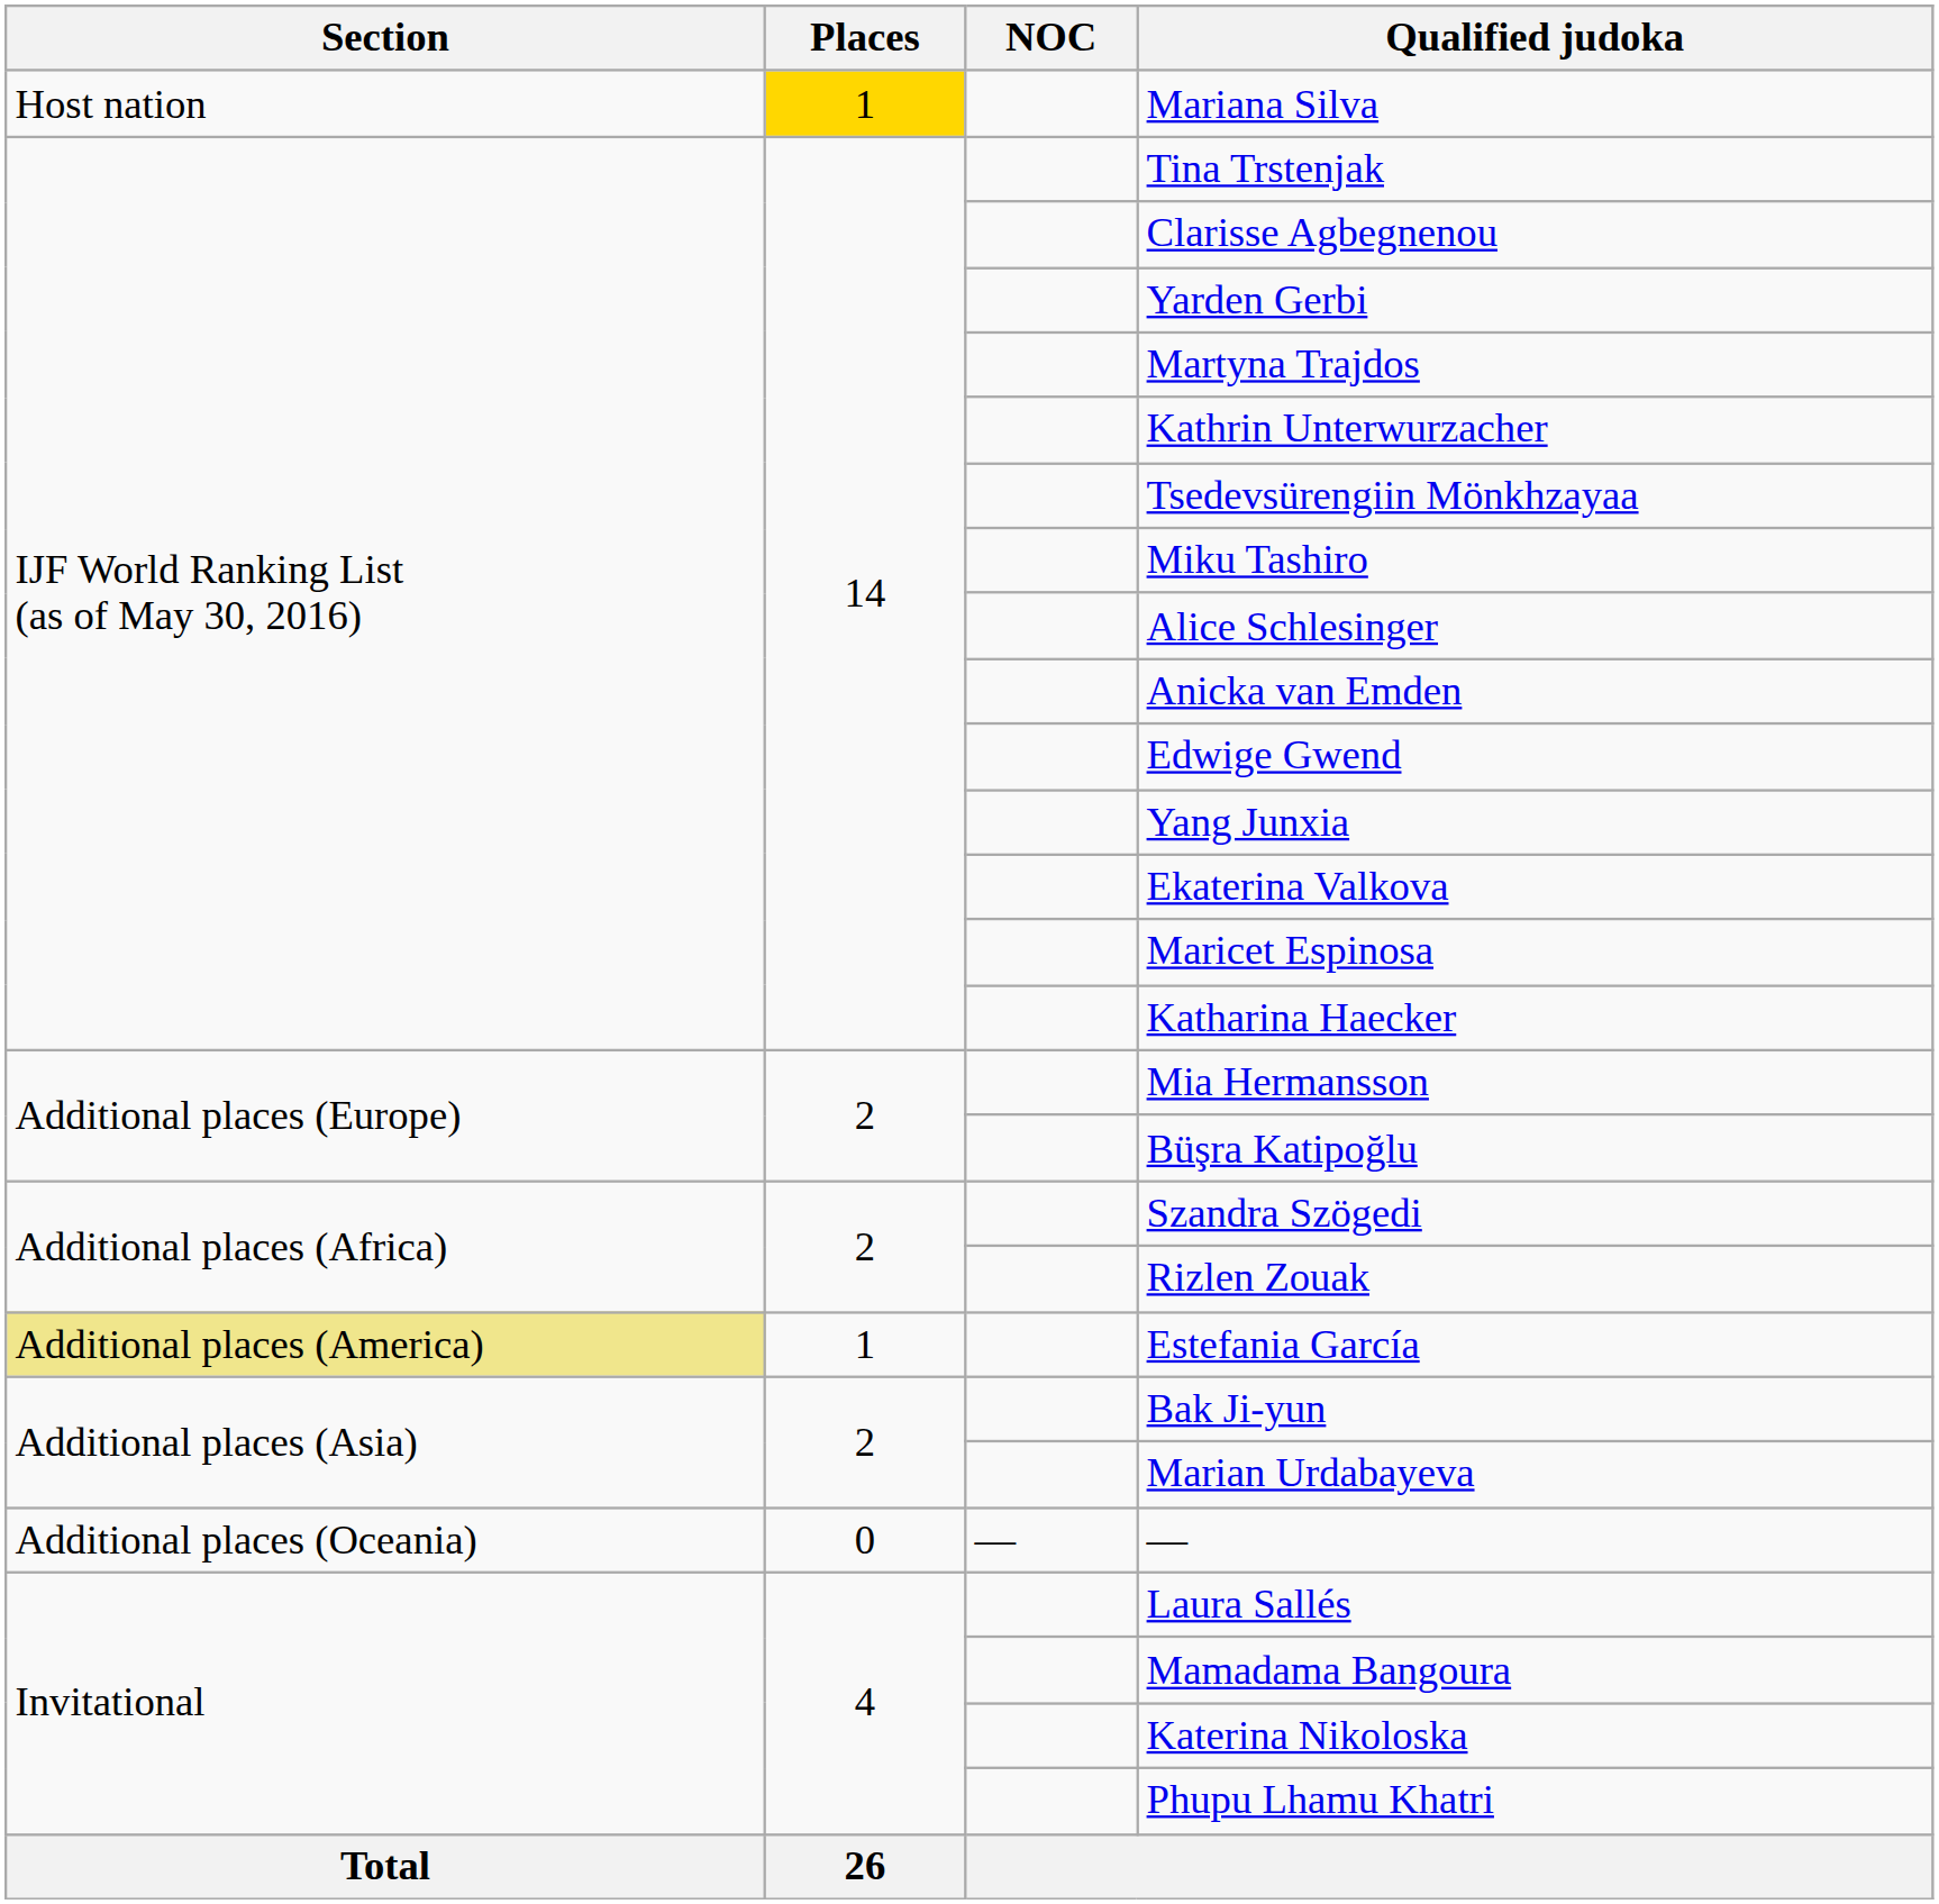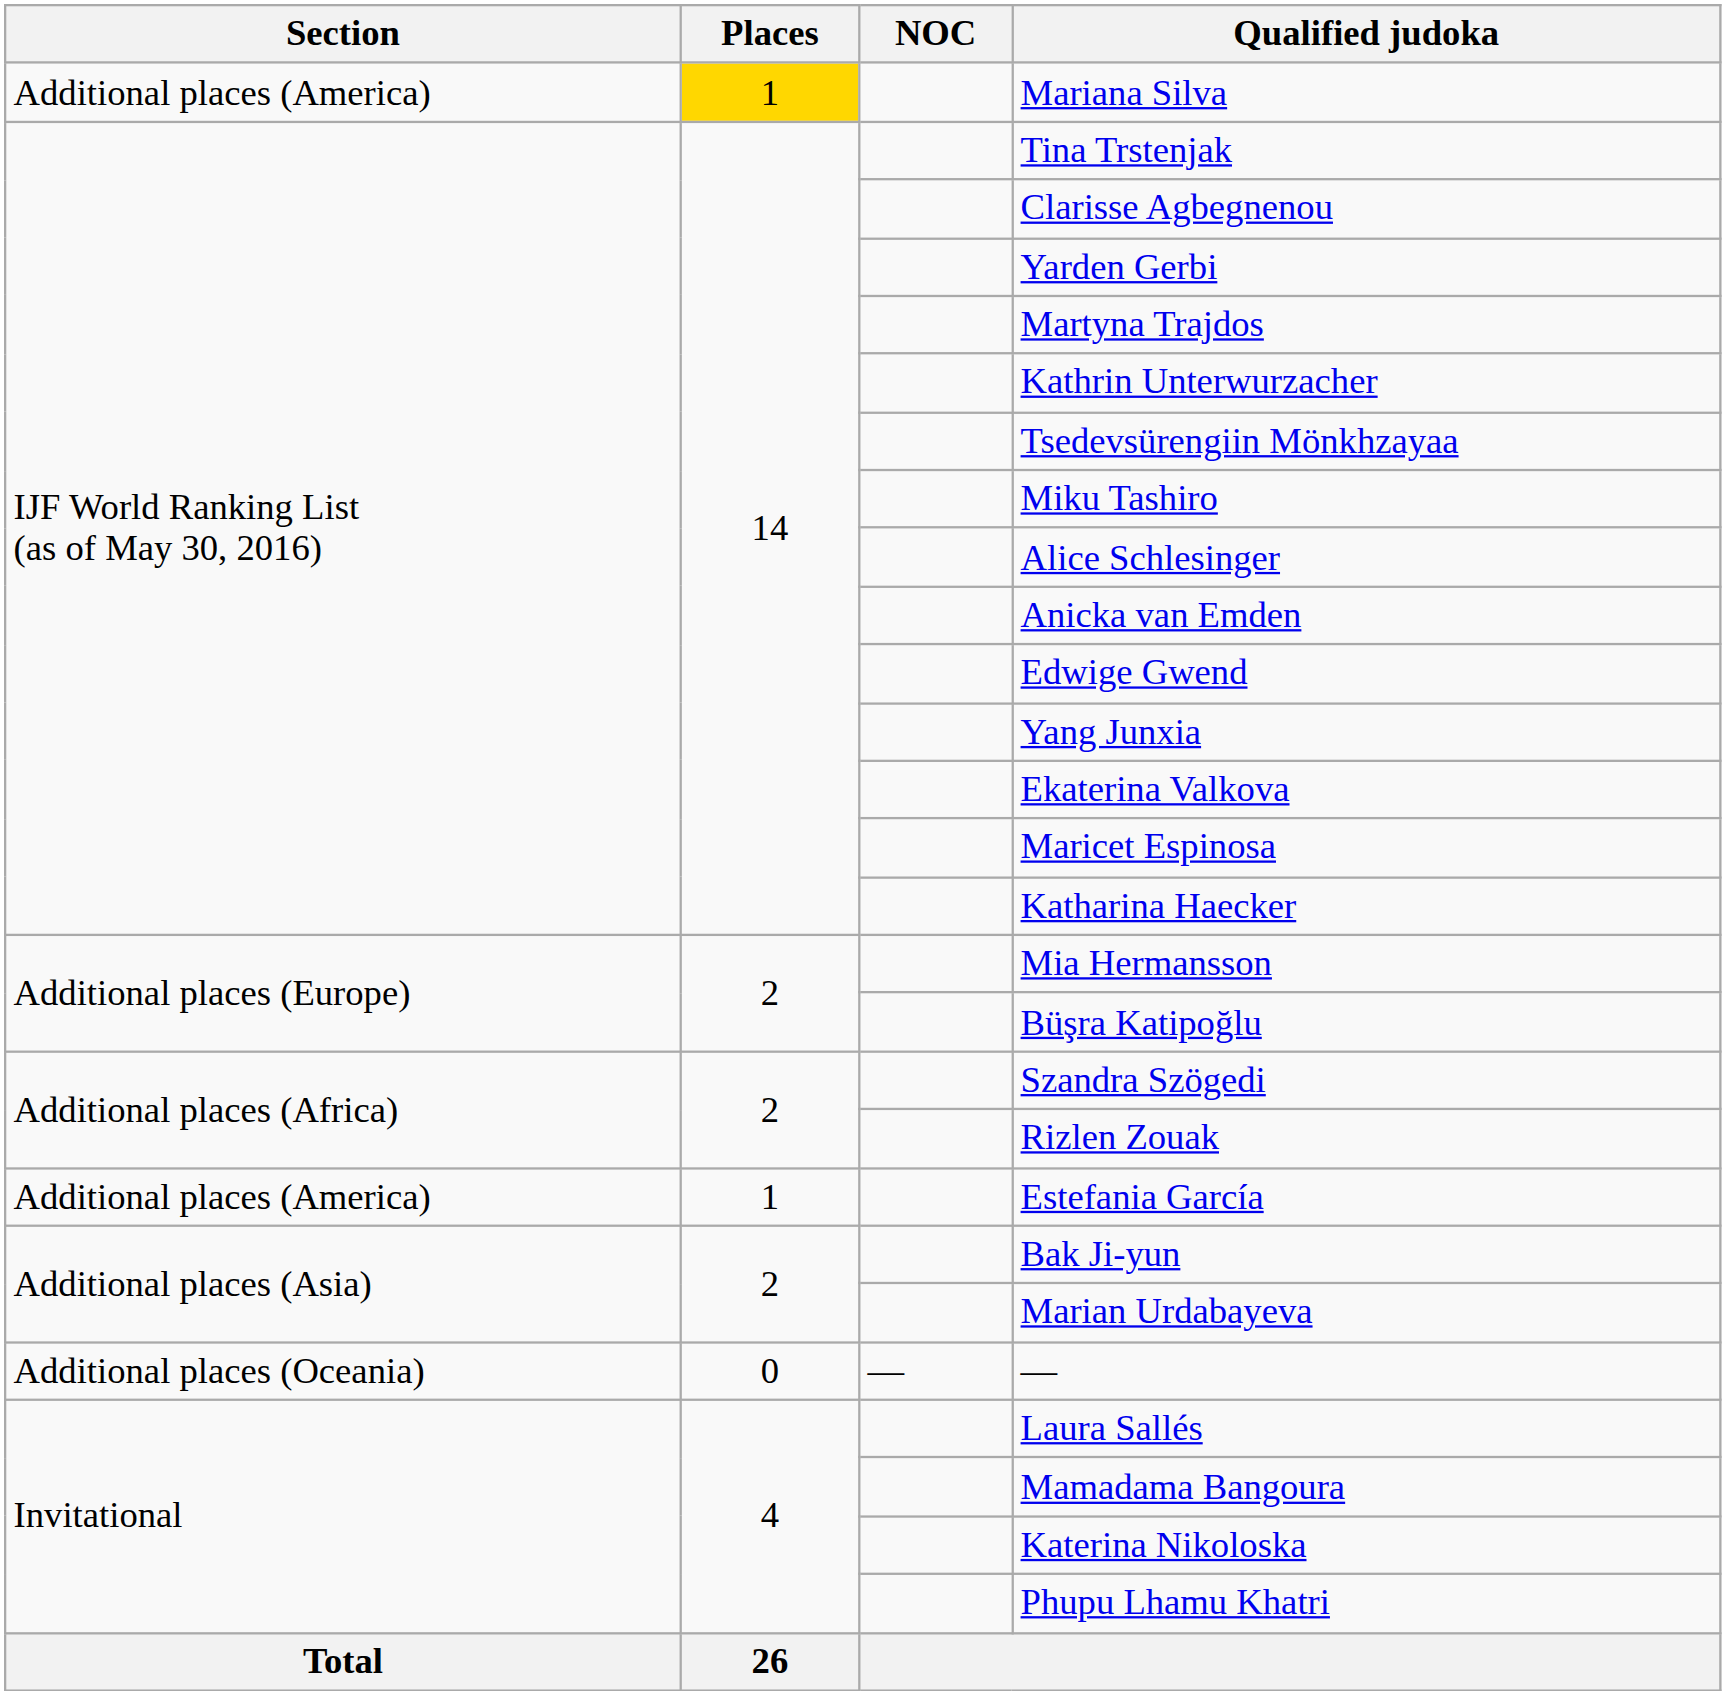Mariana Silva | Section: Host nation -> Additional places (America)
Estefania García | Section: khaki background -> no background
